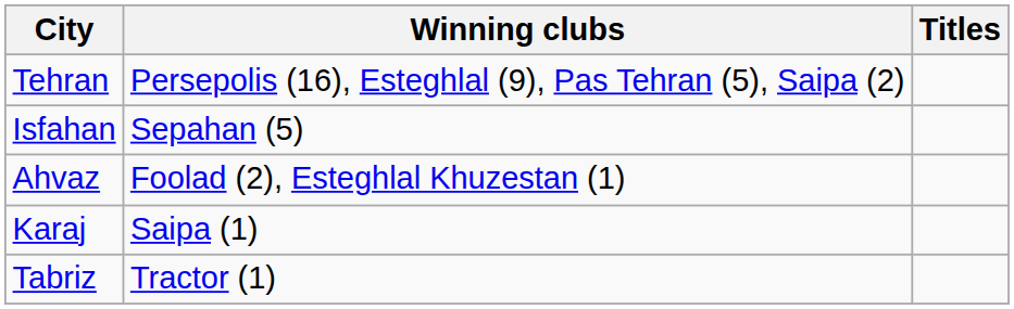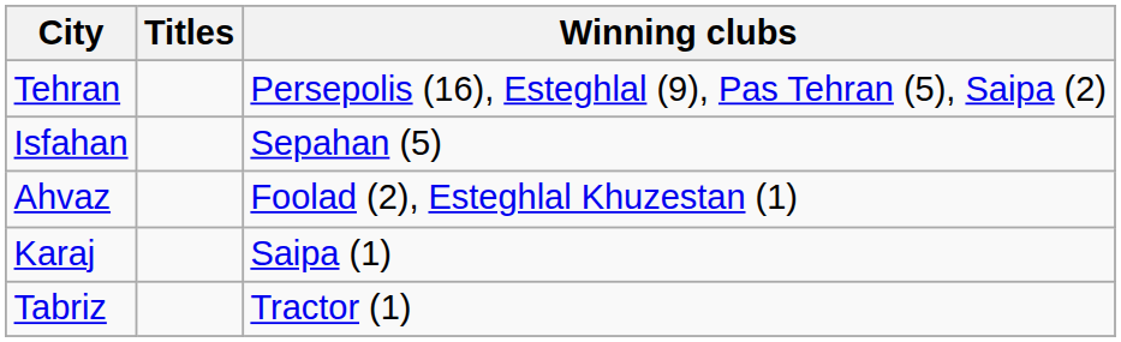columns swapped: Titles <-> Winning clubs
